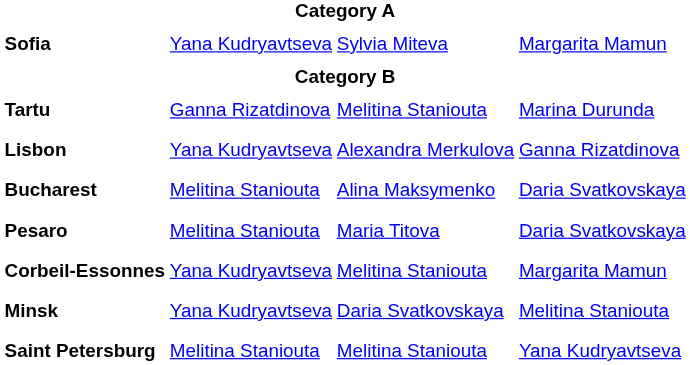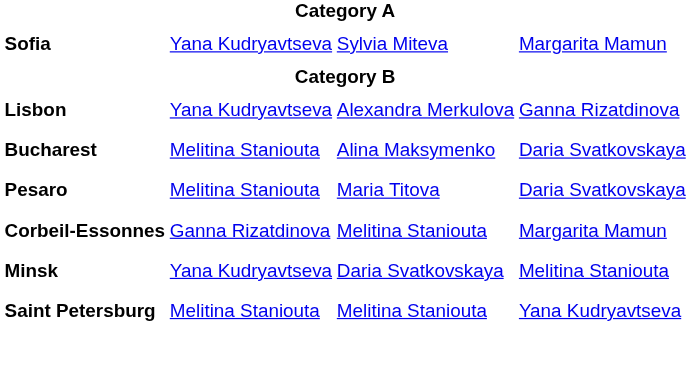- row: Tartu | Ganna Rizatdinova | Melitina Staniouta | Marina Durunda
Corbeil-Essonnes | column 2: Yana Kudryavtseva -> Ganna Rizatdinova
